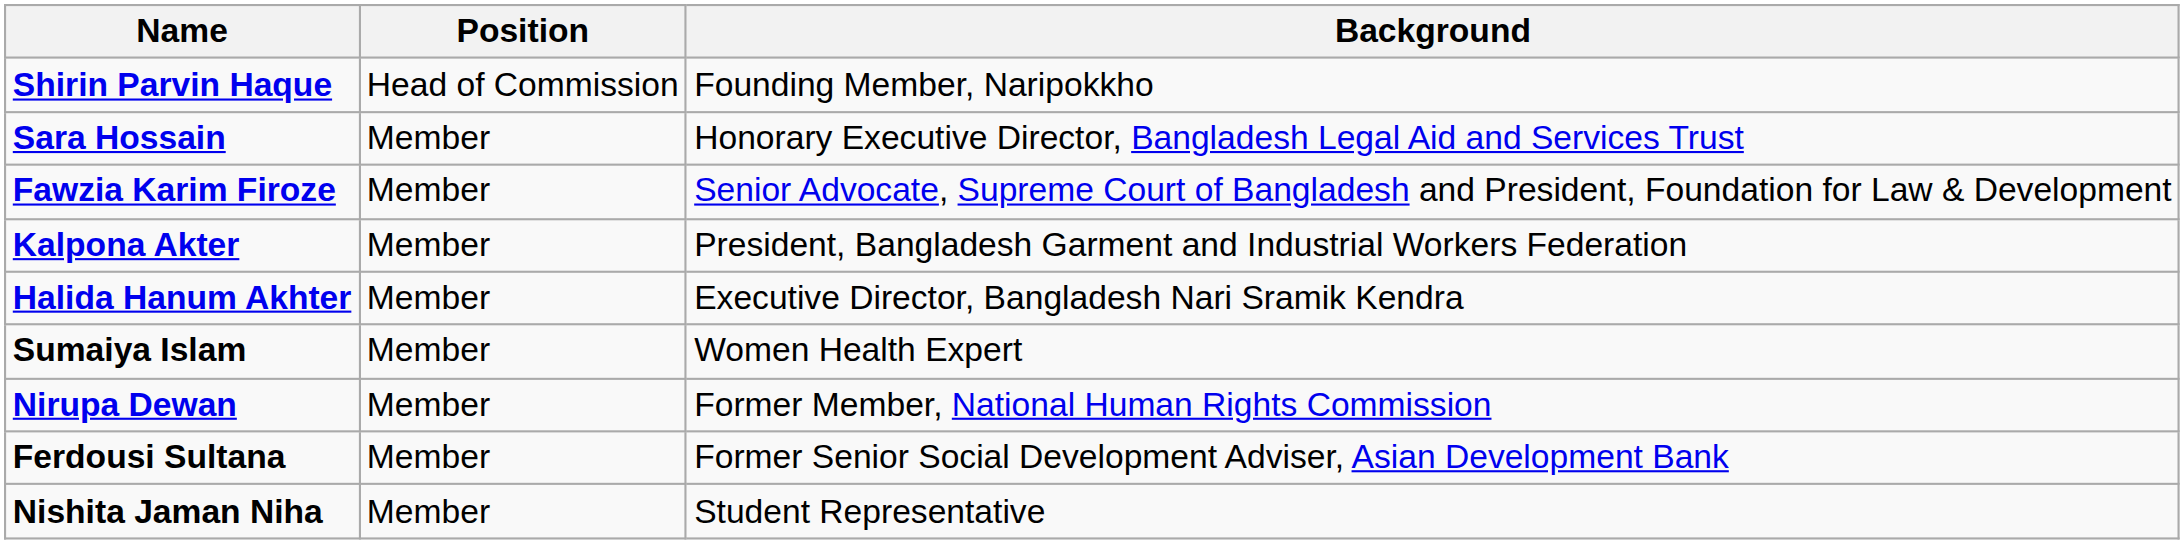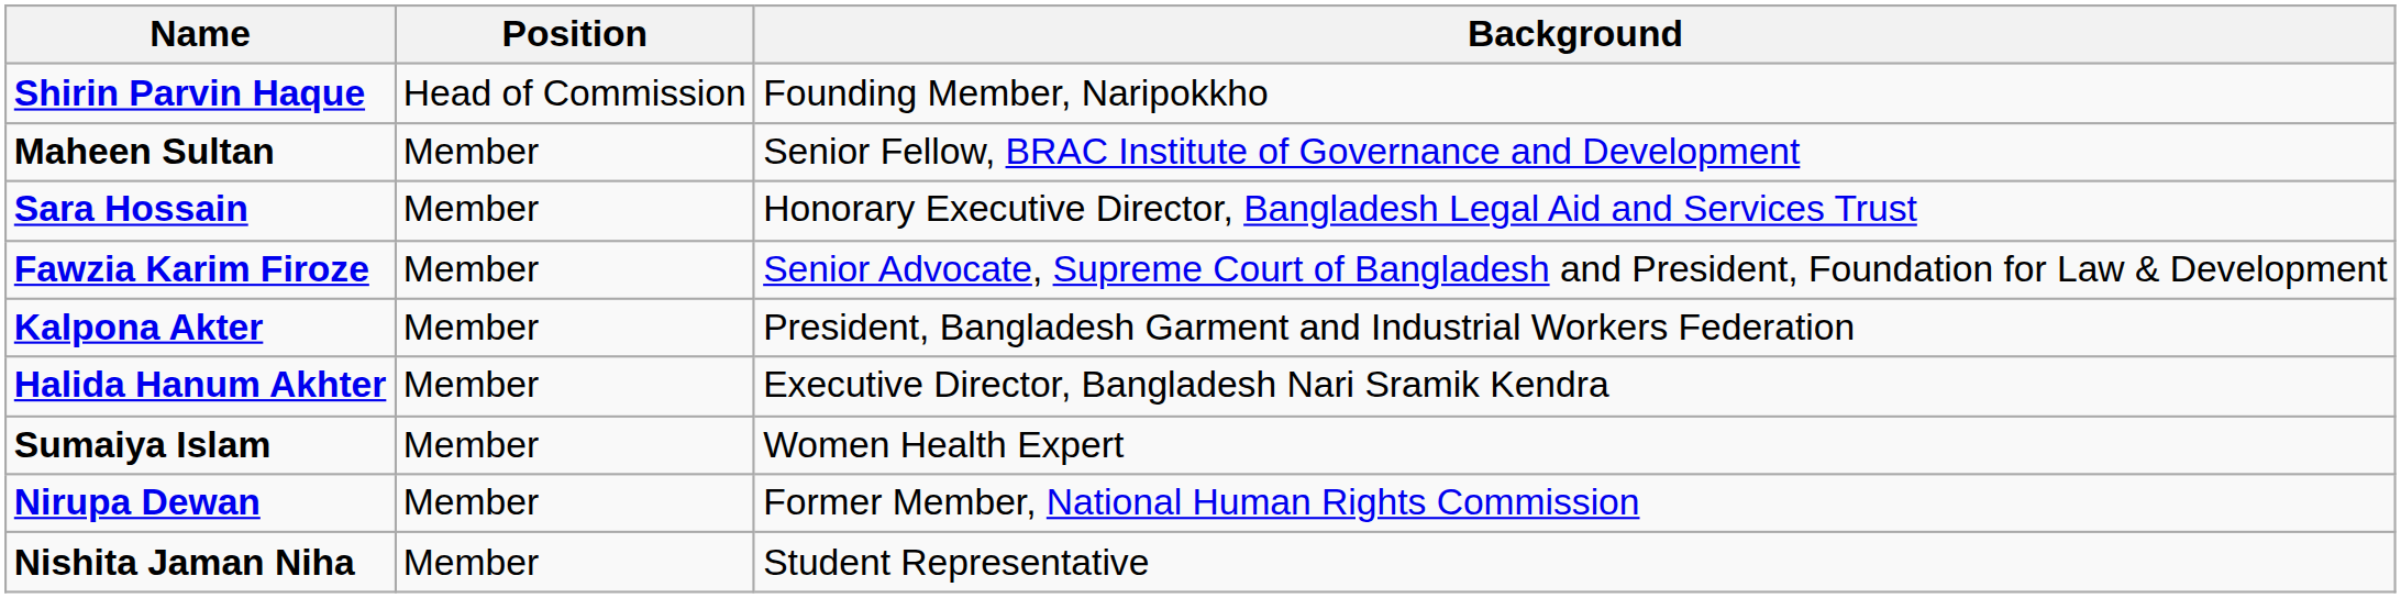+ row: Maheen Sultan | Member | Senior Fellow, BRAC Institute of Governance and Development
- row: Ferdousi Sultana | Member | Former Senior Social Development Adviser, Asian Development Bank
